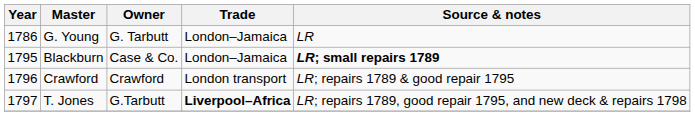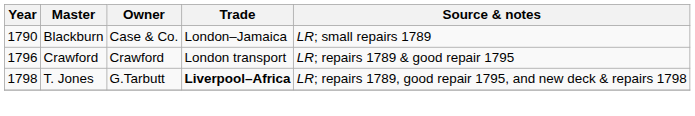- row: 1786 | G. Young | G. Tarbutt | London–Jamaica | LR
Blackburn | Year: 1795 -> 1790
Blackburn | Source & notes: bold -> normal
T. Jones | Year: 1797 -> 1798
